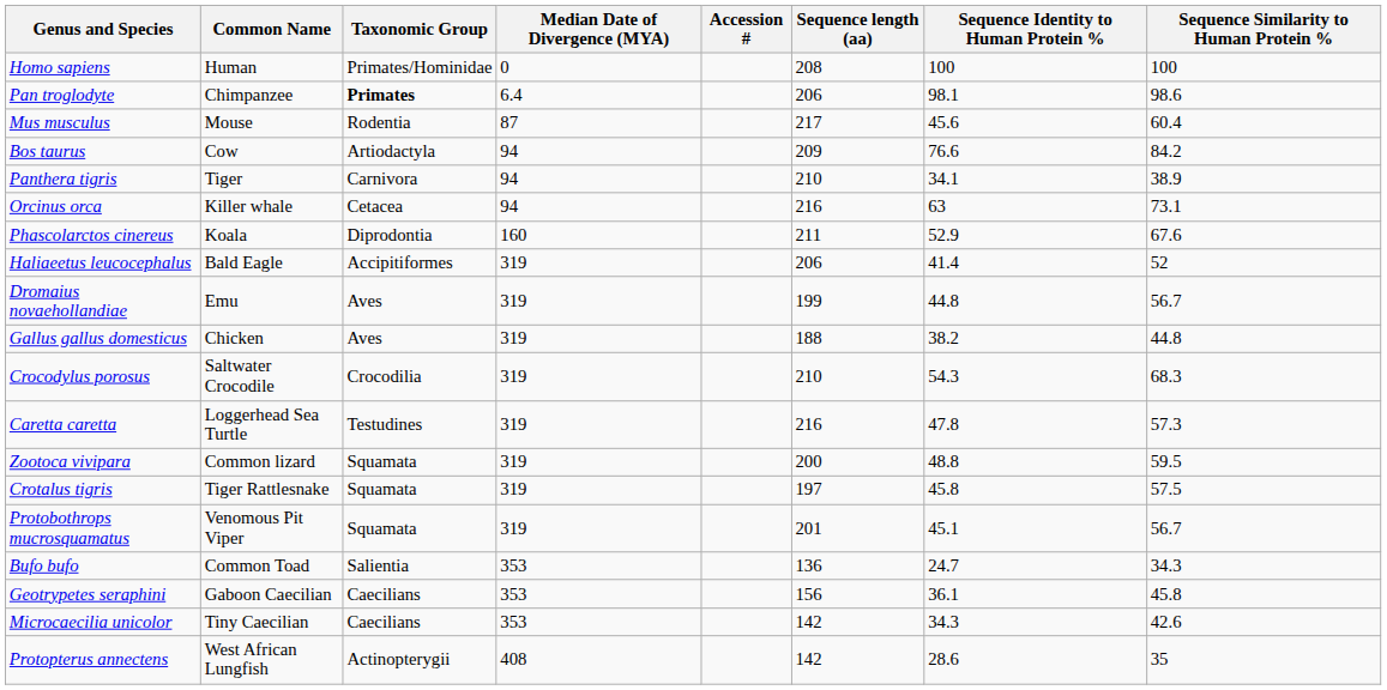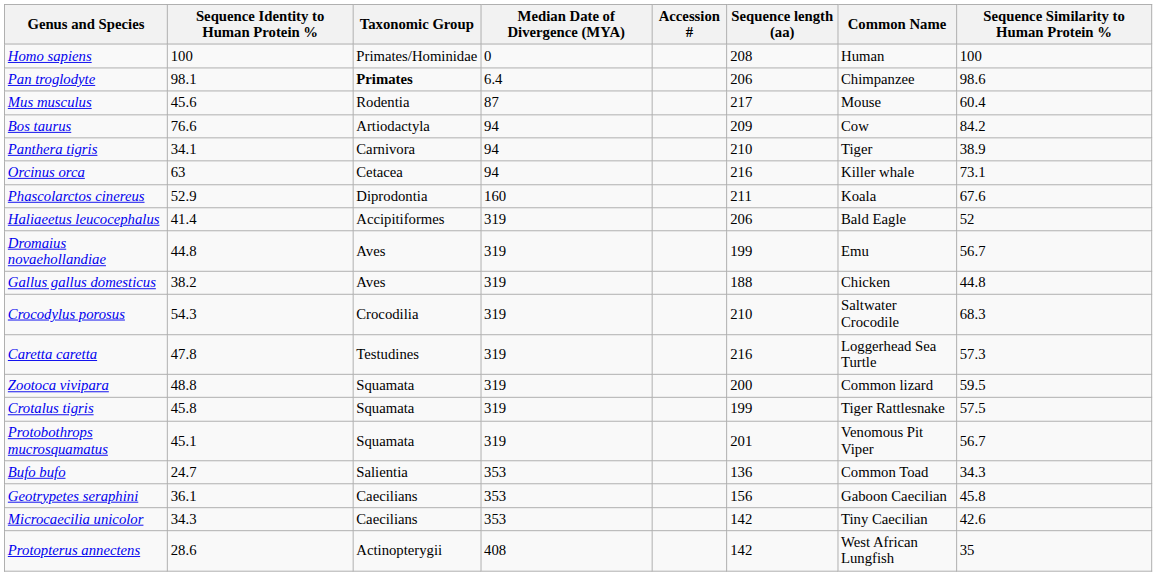columns swapped: Common Name <-> Sequence Identity to Human Protein %
Crotalus tigris | Sequence length (aa): 197 -> 199
